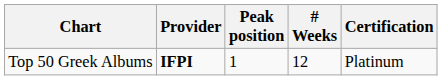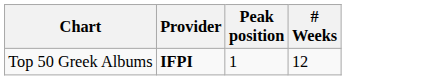- column: Certification | Platinum
